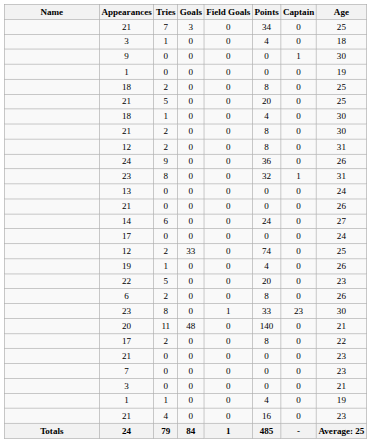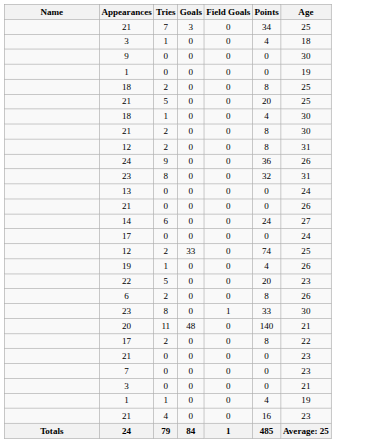- column: Captain | 0 | 0 | 1 | 0 | 0 | 0 | 0 | 0 | 0 | 0 | 1 | 0 | 0 | 0 | 0 | 0 | 0 | 0 | 0 | 23 | 0 | 0 | 0 | 0 | 0 | 0 | 0 | -
